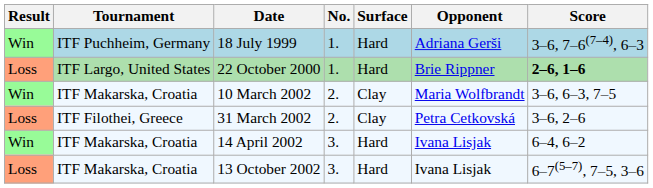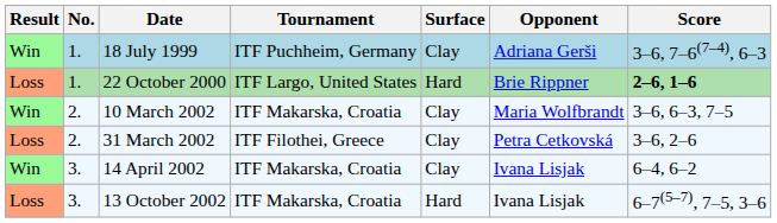columns swapped: No. <-> Tournament
18 July 1999 | Surface: Hard -> Clay
14 April 2002 | Surface: Hard -> Clay
